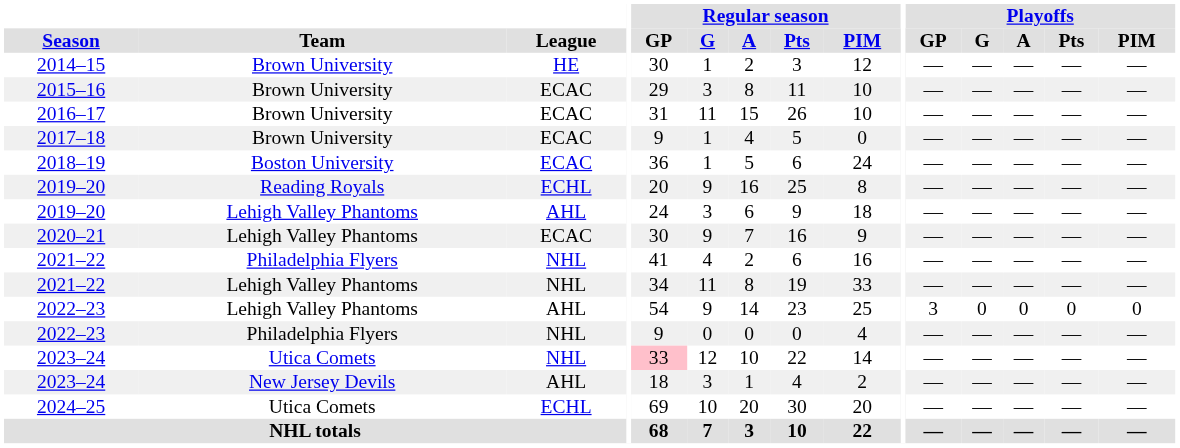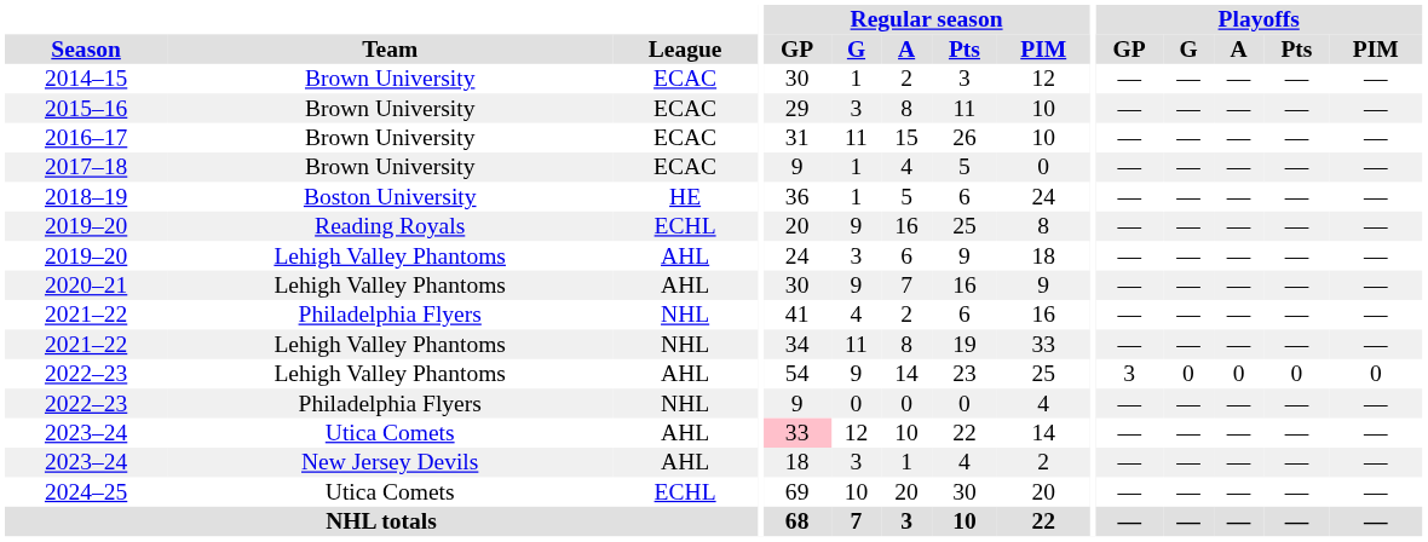2014–15 | League: HE -> ECAC
2018–19 | League: ECAC -> HE
2020–21 | League: ECAC -> AHL
2023–24 / Utica Comets | League: NHL -> AHL
